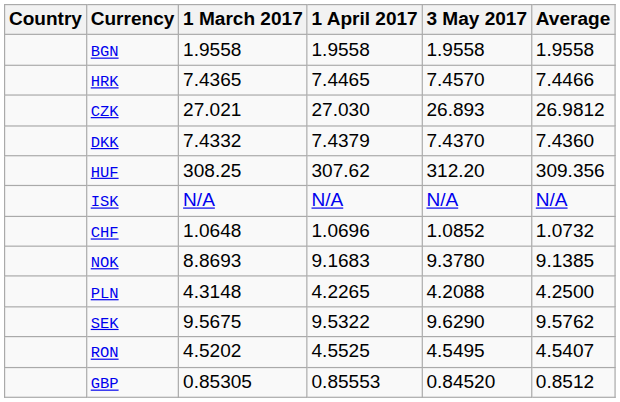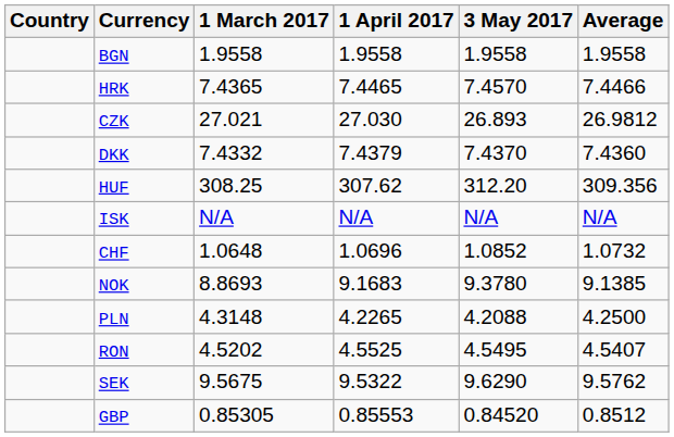rows swapped: RON <-> SEK
